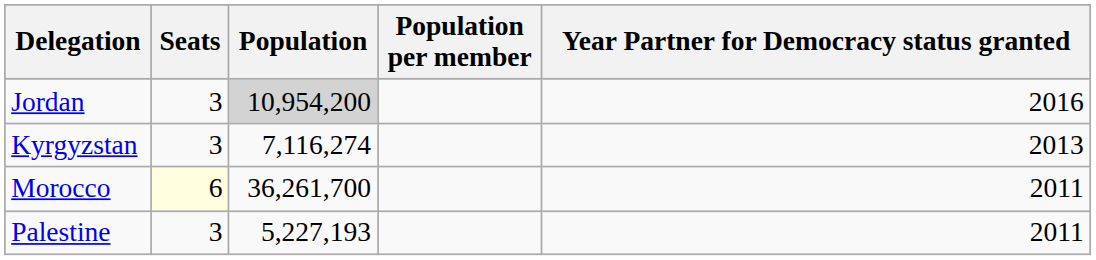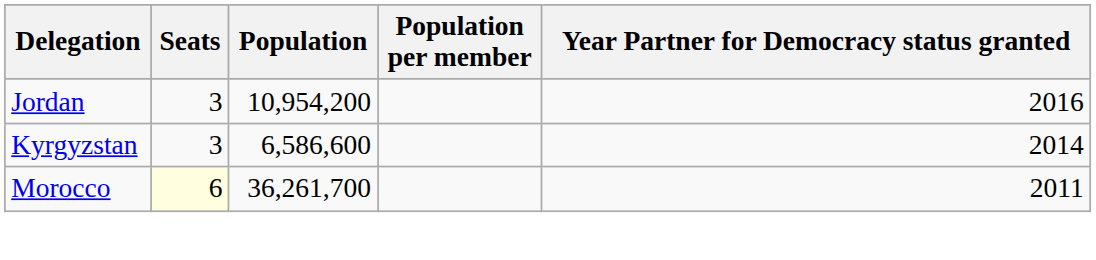Jordan | Population: lightgrey background -> no background
Kyrgyzstan | Population: 7,116,274 -> 6,586,600
Kyrgyzstan | Year Partner for Democracy status granted: 2013 -> 2014
- row: Palestine | 3 | 5,227,193 | 2011
